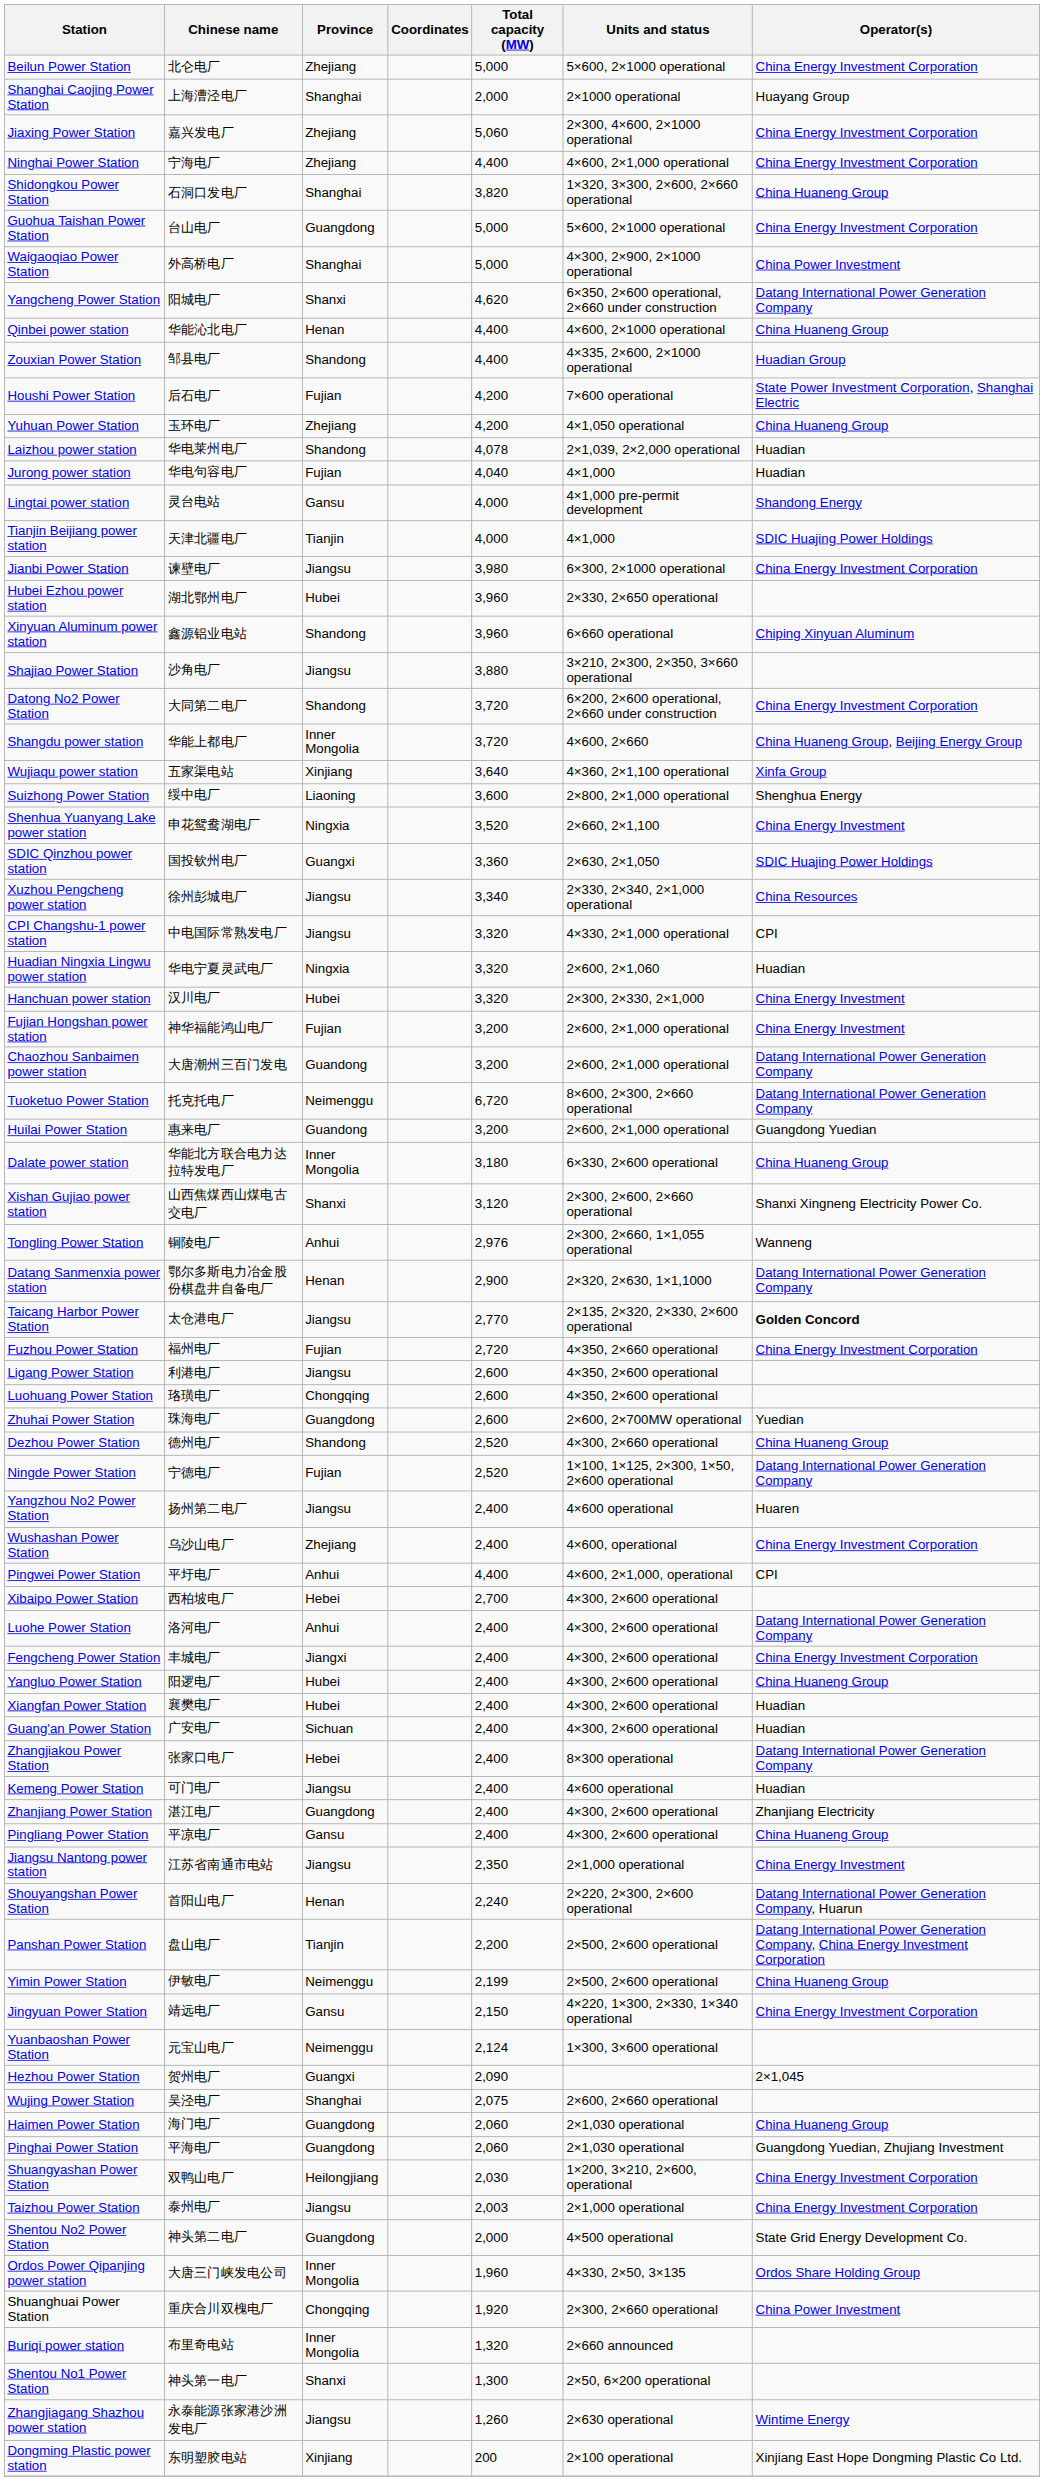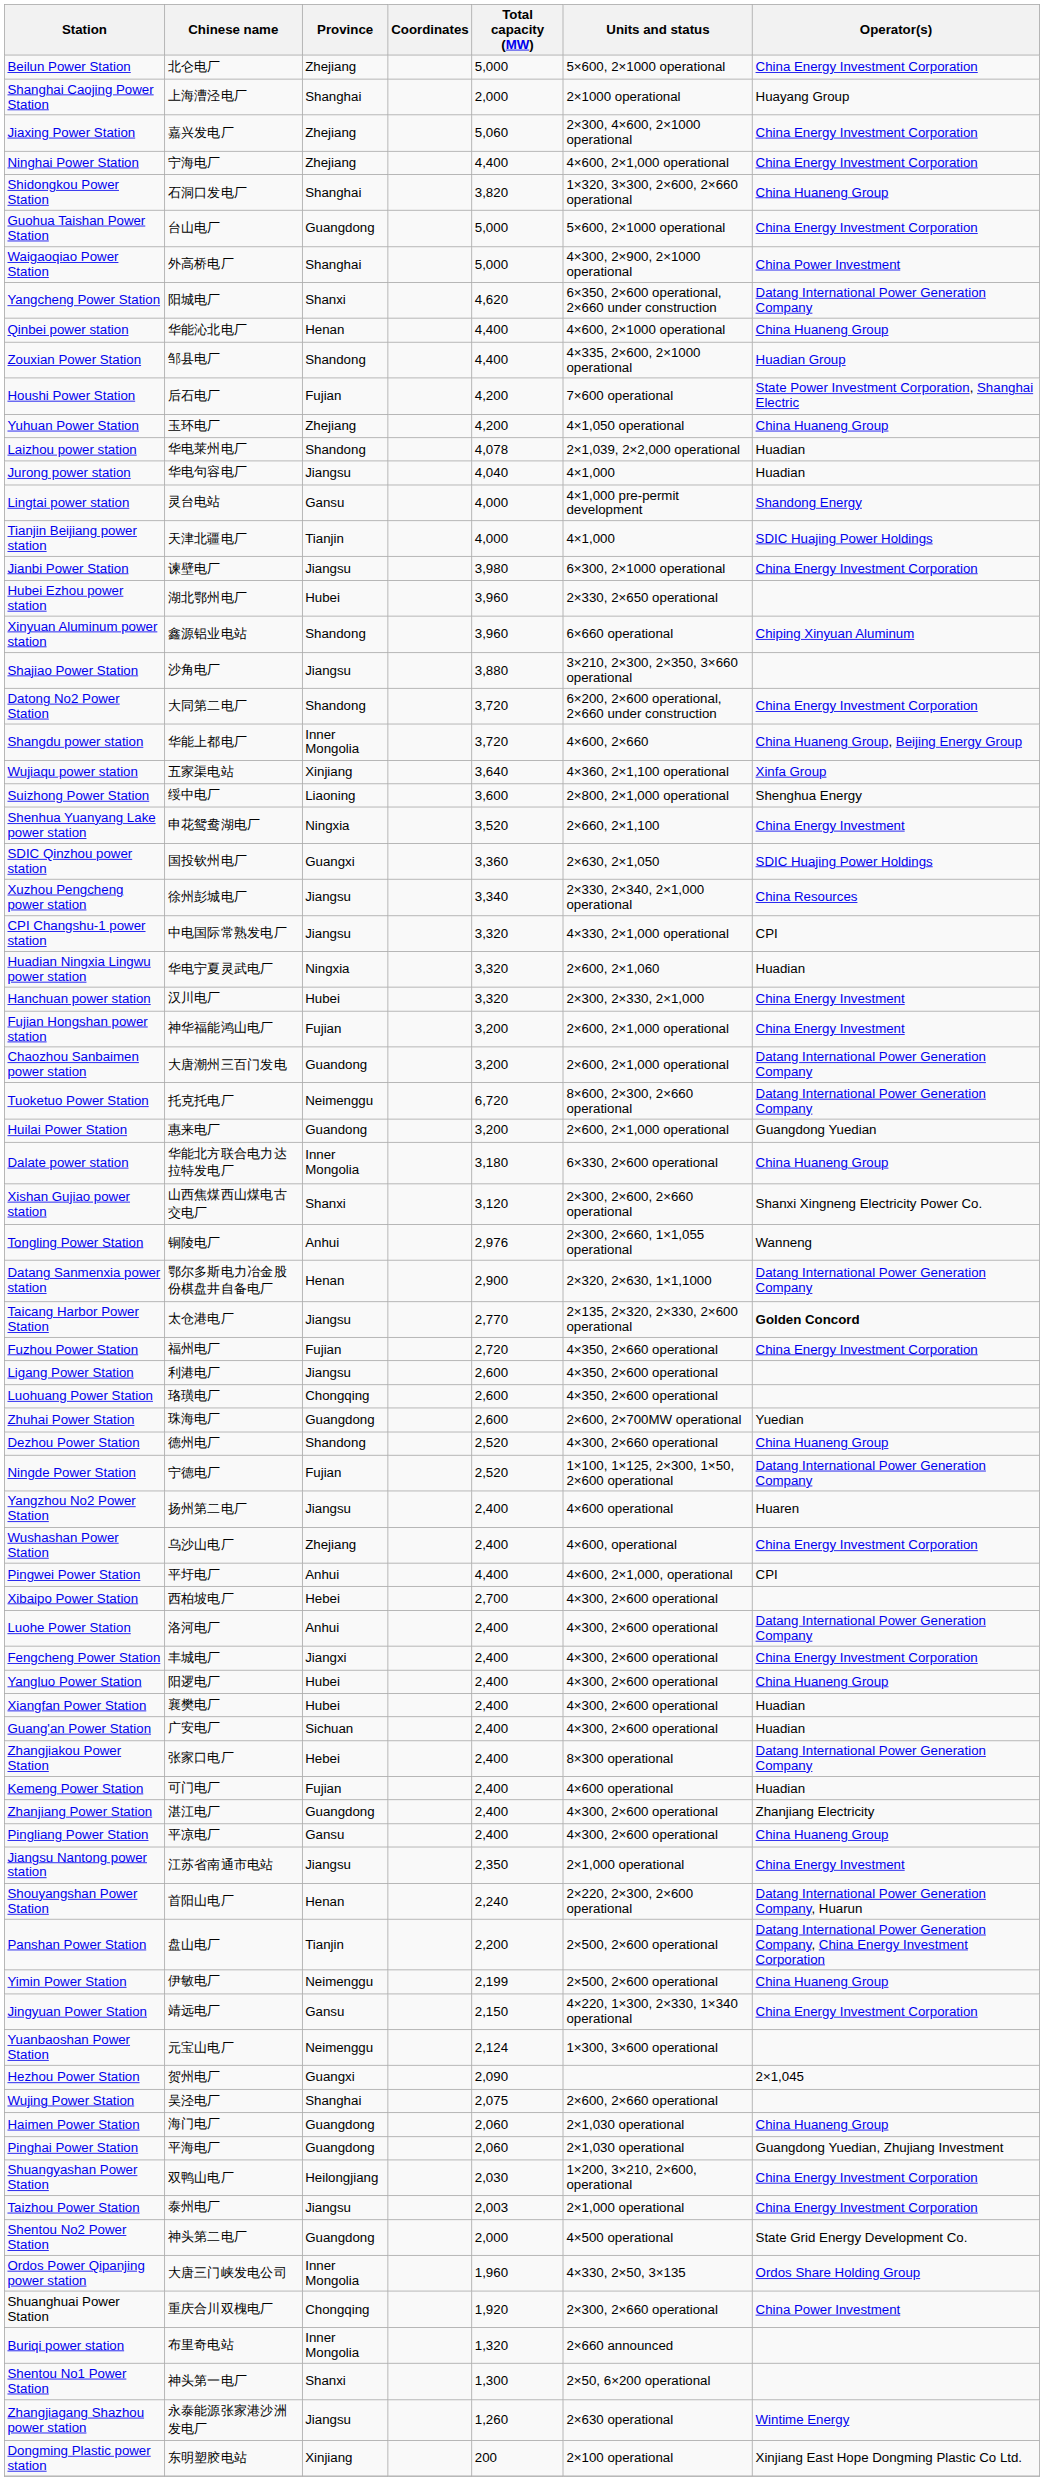Jurong power station | Province: Fujian -> Jiangsu
Kemeng Power Station | Province: Jiangsu -> Fujian
